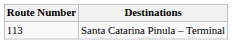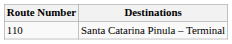Santa Catarina Pinula – Terminal | Route Number: 113 -> 110
